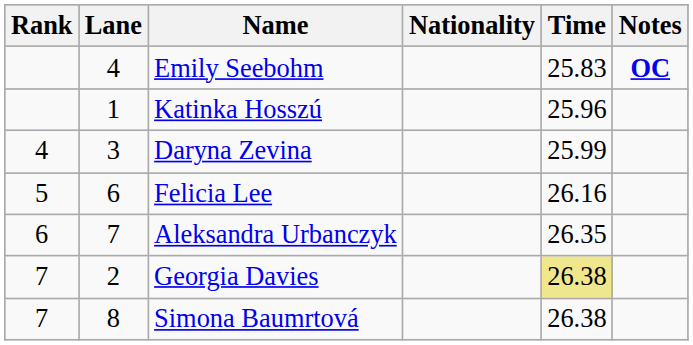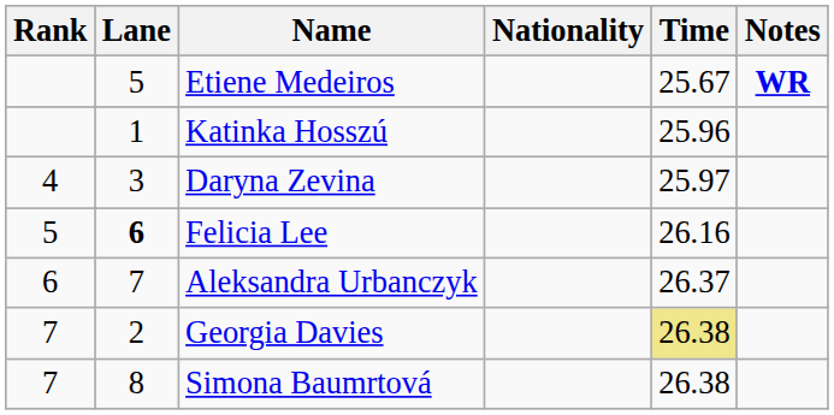+ row: 5 | Etiene Medeiros | 25.67 | WR
- row: 4 | Emily Seebohm | 25.83 | OC
Daryna Zevina | Time: 25.99 -> 25.97
Felicia Lee | Lane: normal -> bold
Aleksandra Urbanczyk | Time: 26.35 -> 26.37
